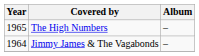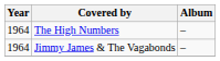The High Numbers | Year: 1965 -> 1964
